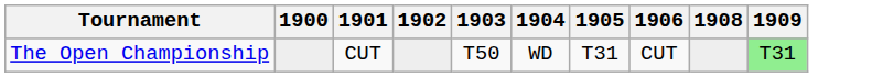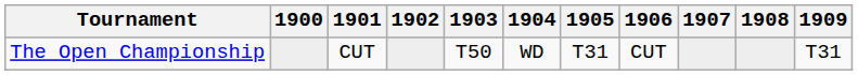+ column: 1907
The Open Championship | 1909: lightgreen background -> no background
